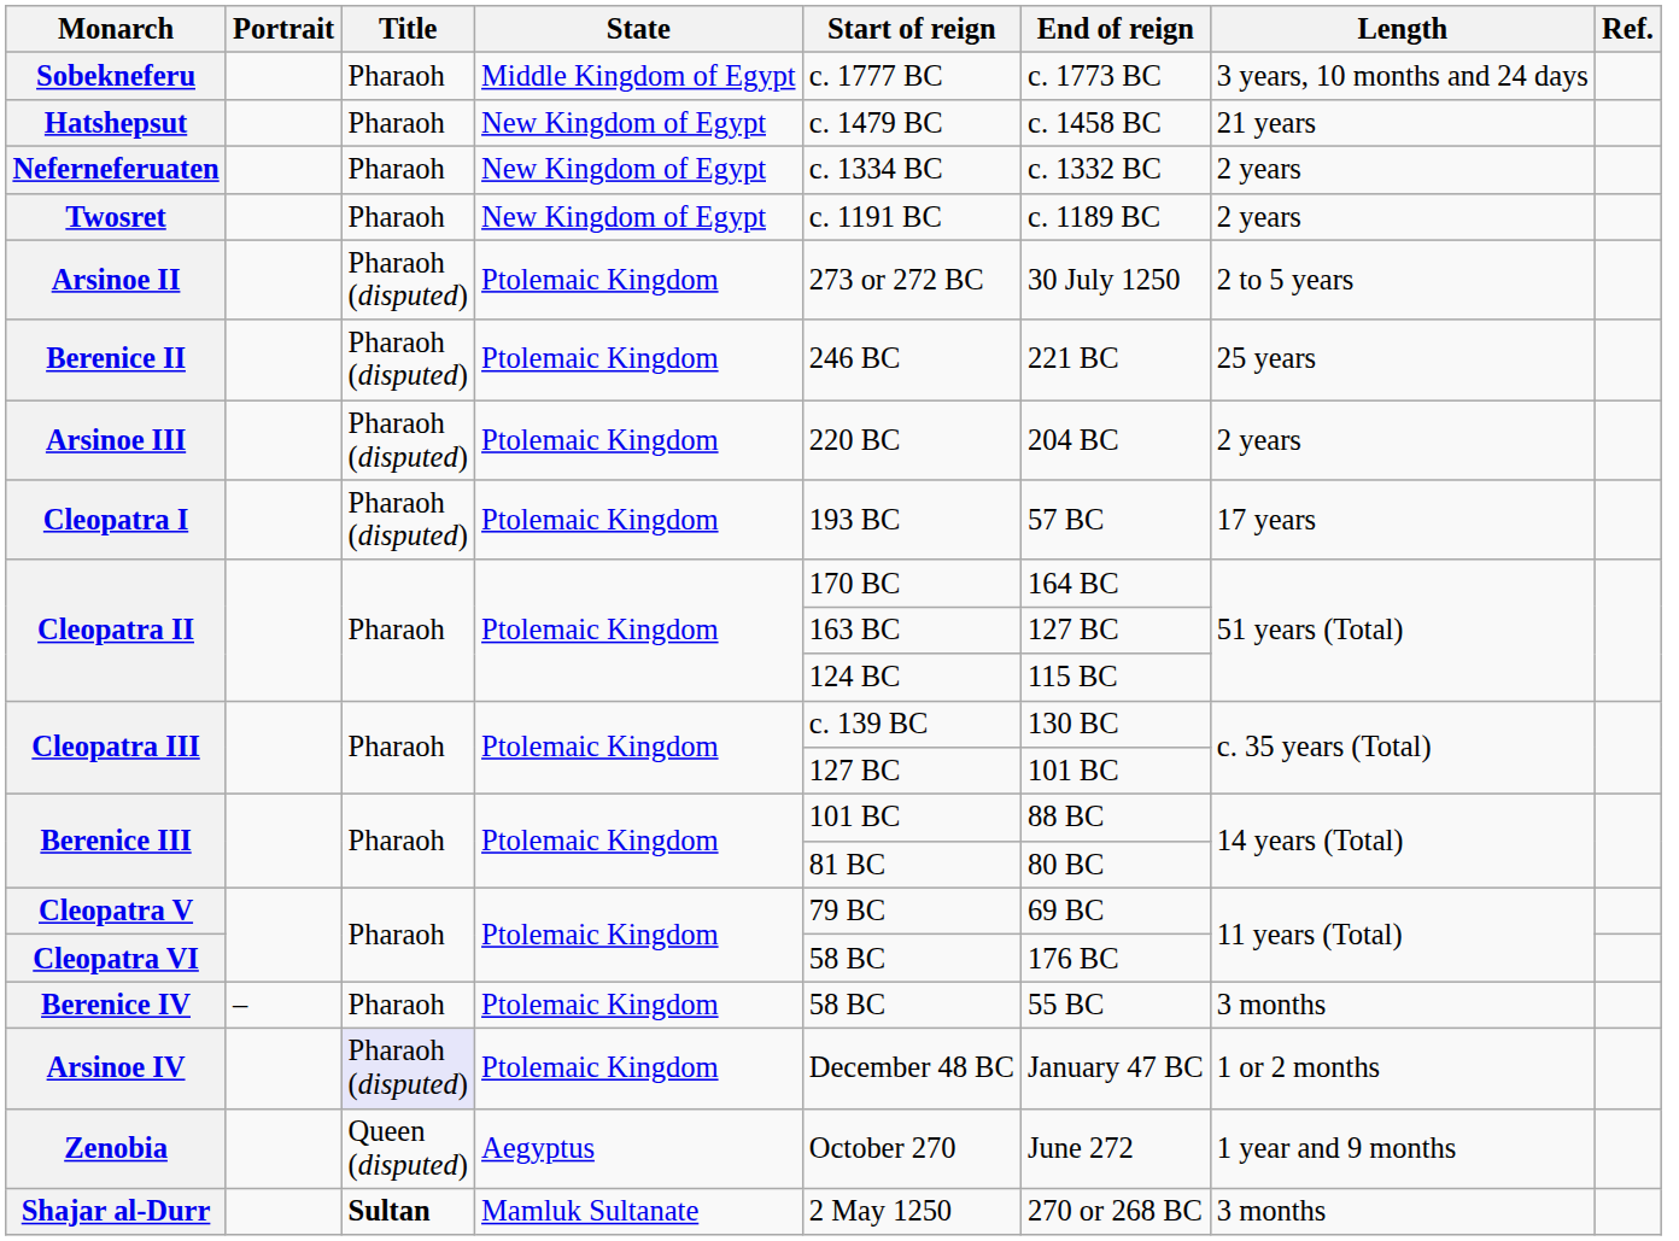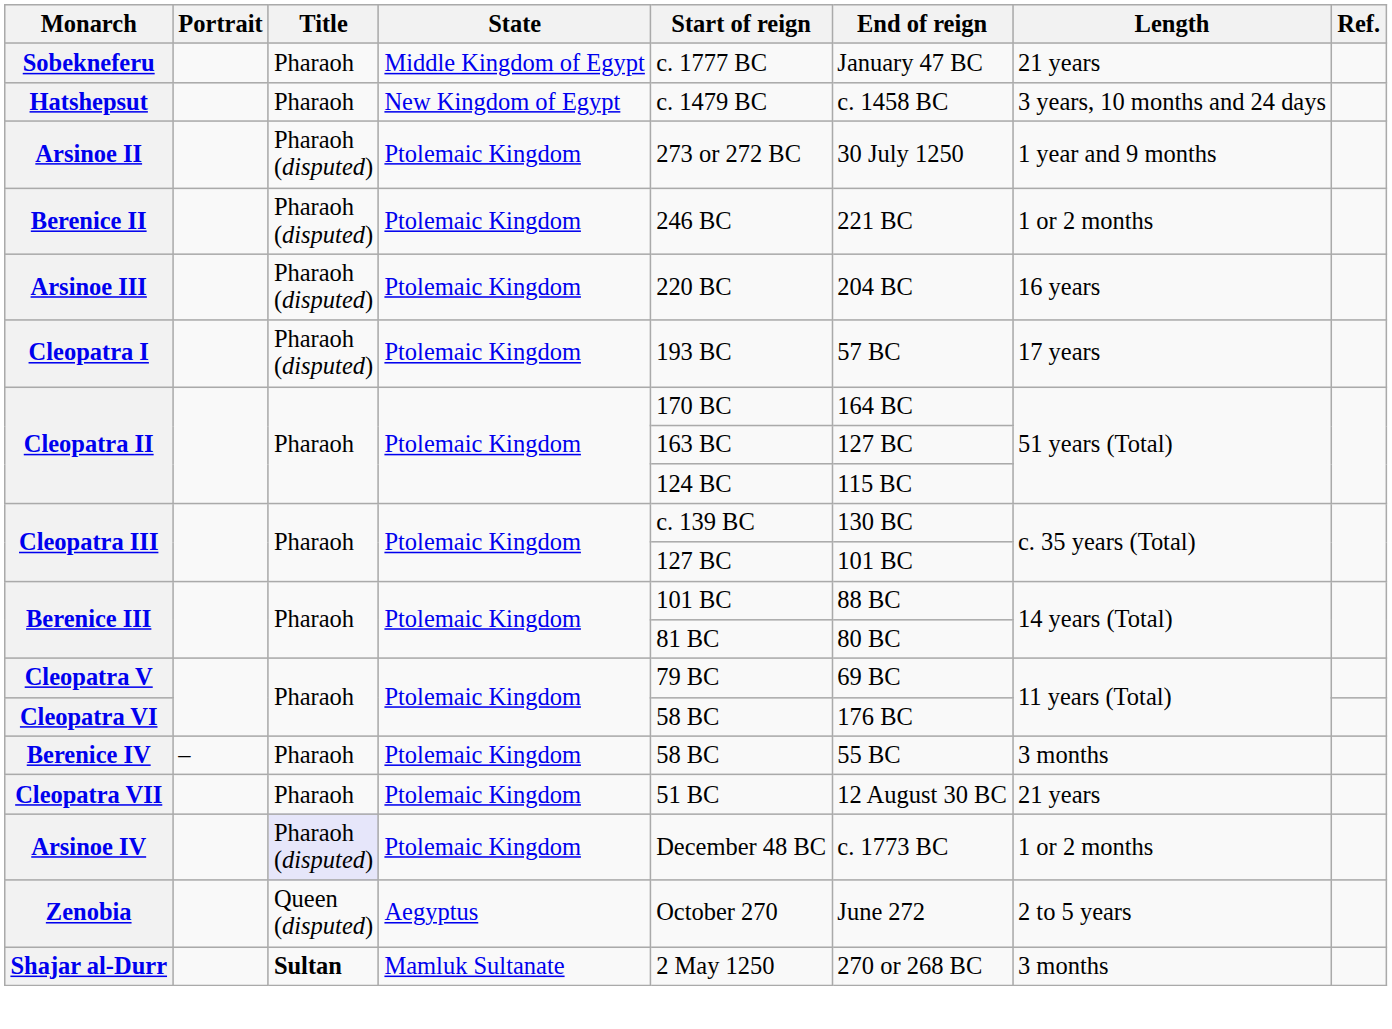Sobekneferu | End of reign: c. 1773 BC -> January 47 BC
Sobekneferu | Length: 3 years, 10 months and 24 days -> 21 years
Hatshepsut | Length: 21 years -> 3 years, 10 months and 24 days
- row: Neferneferuaten | Pharaoh | New Kingdom of Egypt | c. 1334 BC | c. 1332 BC | 2 years
- row: Twosret | Pharaoh | New Kingdom of Egypt | c. 1191 BC | c. 1189 BC | 2 years
Arsinoe II | Length: 2 to 5 years -> 1 year and 9 months
Berenice II | Length: 25 years -> 1 or 2 months
Arsinoe III | Length: 2 years -> 16 years
+ row: Cleopatra VII | Pharaoh | Ptolemaic Kingdom | 51 BC | 12 August 30 BC | 21 years
Arsinoe IV | End of reign: January 47 BC -> c. 1773 BC
Zenobia | Length: 1 year and 9 months -> 2 to 5 years
